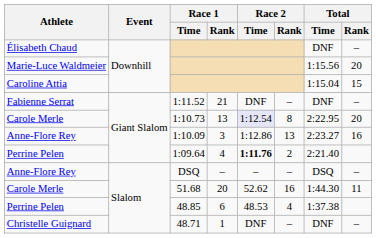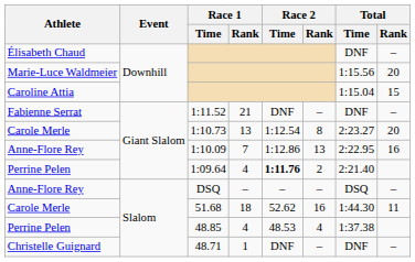1:10.73 | Race 2 / Time: lavender background -> no background
1:10.73 | Total / Time: 2:22.95 -> 2:23.27
1:10.09 | Race 1 / Rank: 3 -> 7
1:10.09 | Total / Time: 2:23.27 -> 2:22.95
51.68 | Race 1 / Rank: 20 -> 18
48.85 | Race 1 / Rank: 6 -> 4
